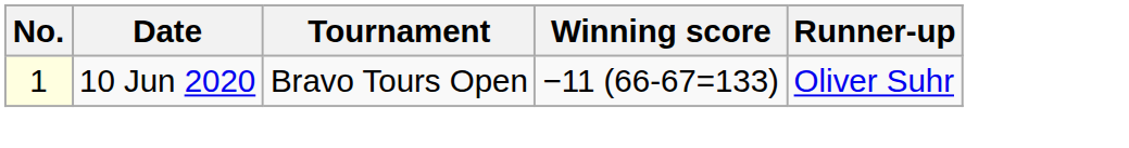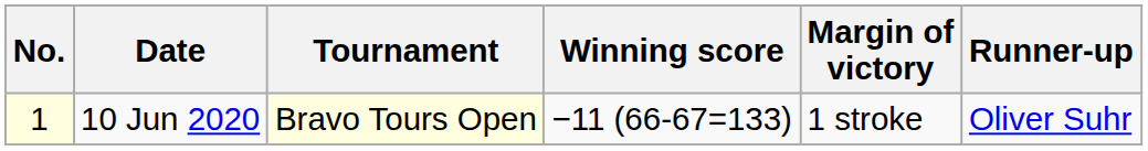+ column: Margin of victory | 1 stroke
10 Jun 2020 | Tournament: no background -> lightyellow background
